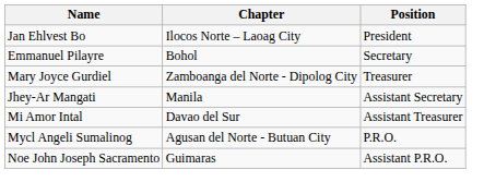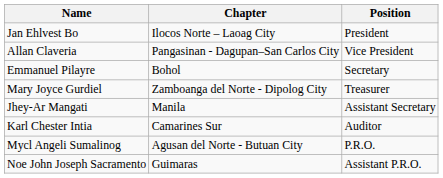+ row: Allan Claveria | Pangasinan - Dagupan–San Carlos City | Vice President
- row: Mi Amor Intal | Davao del Sur | Assistant Treasurer
+ row: Karl Chester Intia | Camarines Sur | Auditor
